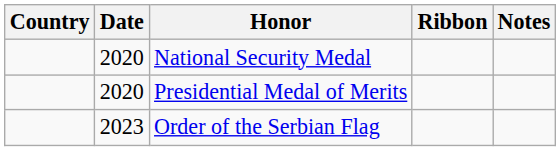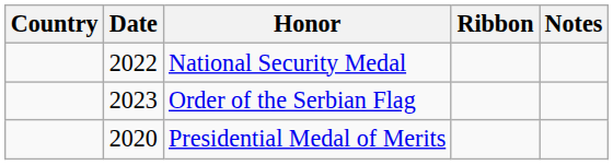National Security Medal | Date: 2020 -> 2022
rows swapped: Presidential Medal of Merits <-> Order of the Serbian Flag
